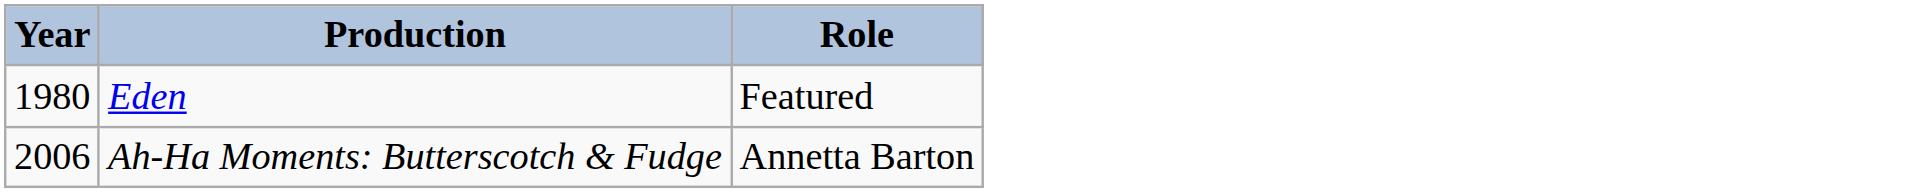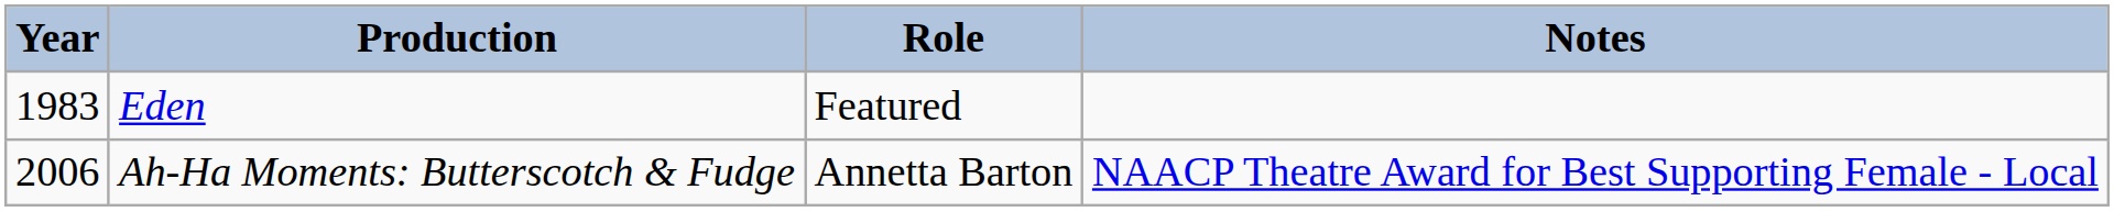+ column: Notes | NAACP Theatre Award for Best Supporting Female - Local
Eden | Year: 1980 -> 1983
